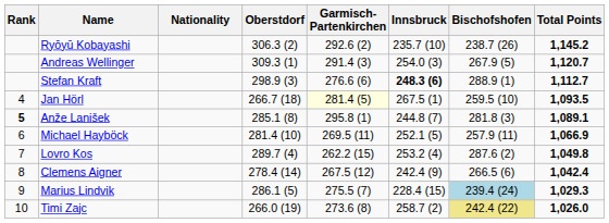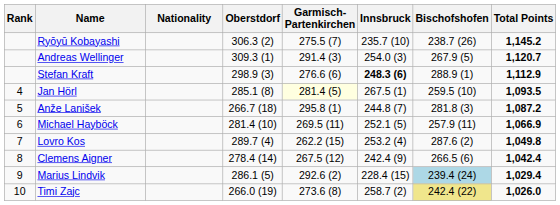Ryōyū Kobayashi | Garmisch- Partenkirchen: 292.6 (2) -> 275.5 (7)
Stefan Kraft | Total Points: 1,112.7 -> 1,112.9
Jan Hörl | Oberstdorf: 266.7 (18) -> 285.1 (8)
Anže Lanišek | Rank: bold -> normal
Anže Lanišek | Oberstdorf: 285.1 (8) -> 266.7 (18)
Anže Lanišek | Total Points: 1,089.1 -> 1,087.2
Marius Lindvik | Garmisch- Partenkirchen: 275.5 (7) -> 292.6 (2)
Marius Lindvik | Total Points: 1,029.3 -> 1,029.4
